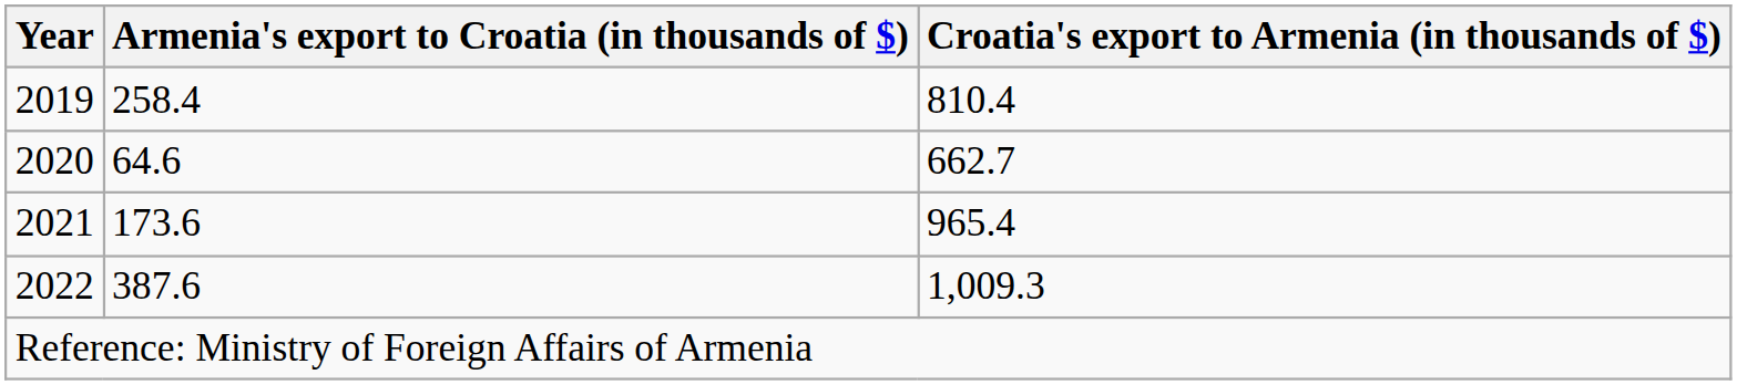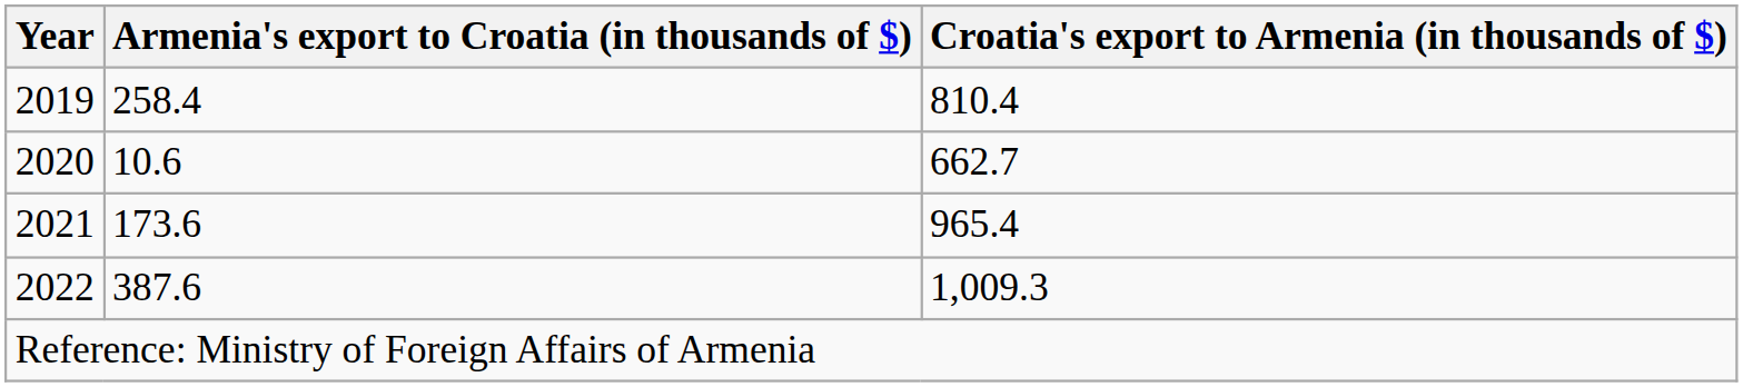2020 | Armenia's export to Croatia (in thousands of $): 64.6 -> 10.6
